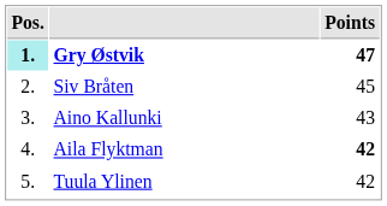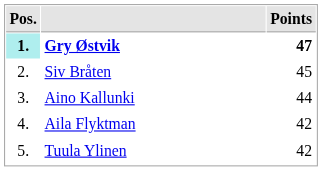Aino Kallunki | Points: 43 -> 44
Aila Flyktman | Points: bold -> normal
